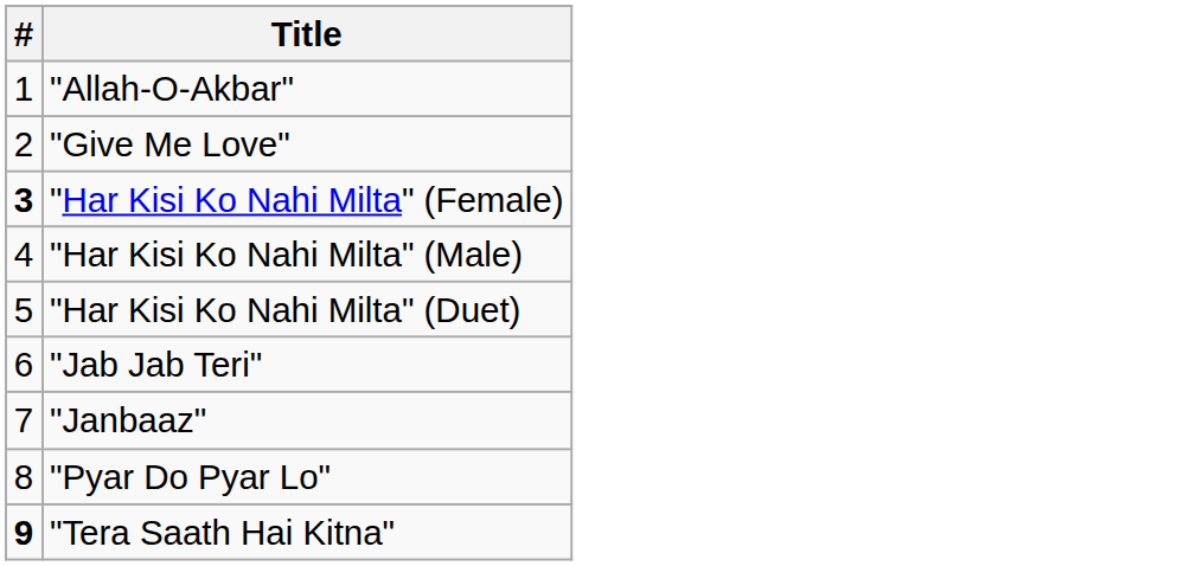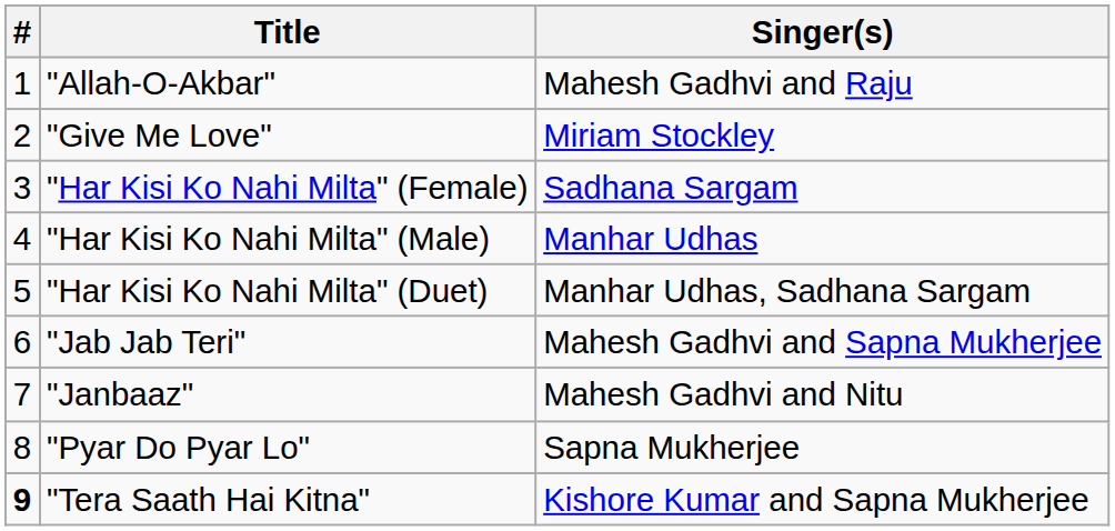+ column: Singer(s) | Mahesh Gadhvi and Raju | Miriam Stockley | Sadhana Sargam | Manhar Udhas | Manhar Udhas, Sadhana Sargam | Mahesh Gadhvi and Sapna Mukherjee | Mahesh Gadhvi and Nitu | Sapna Mukherjee | Kishore Kumar and Sapna Mukherjee
"Har Kisi Ko Nahi Milta" (Female) | #: bold -> normal
